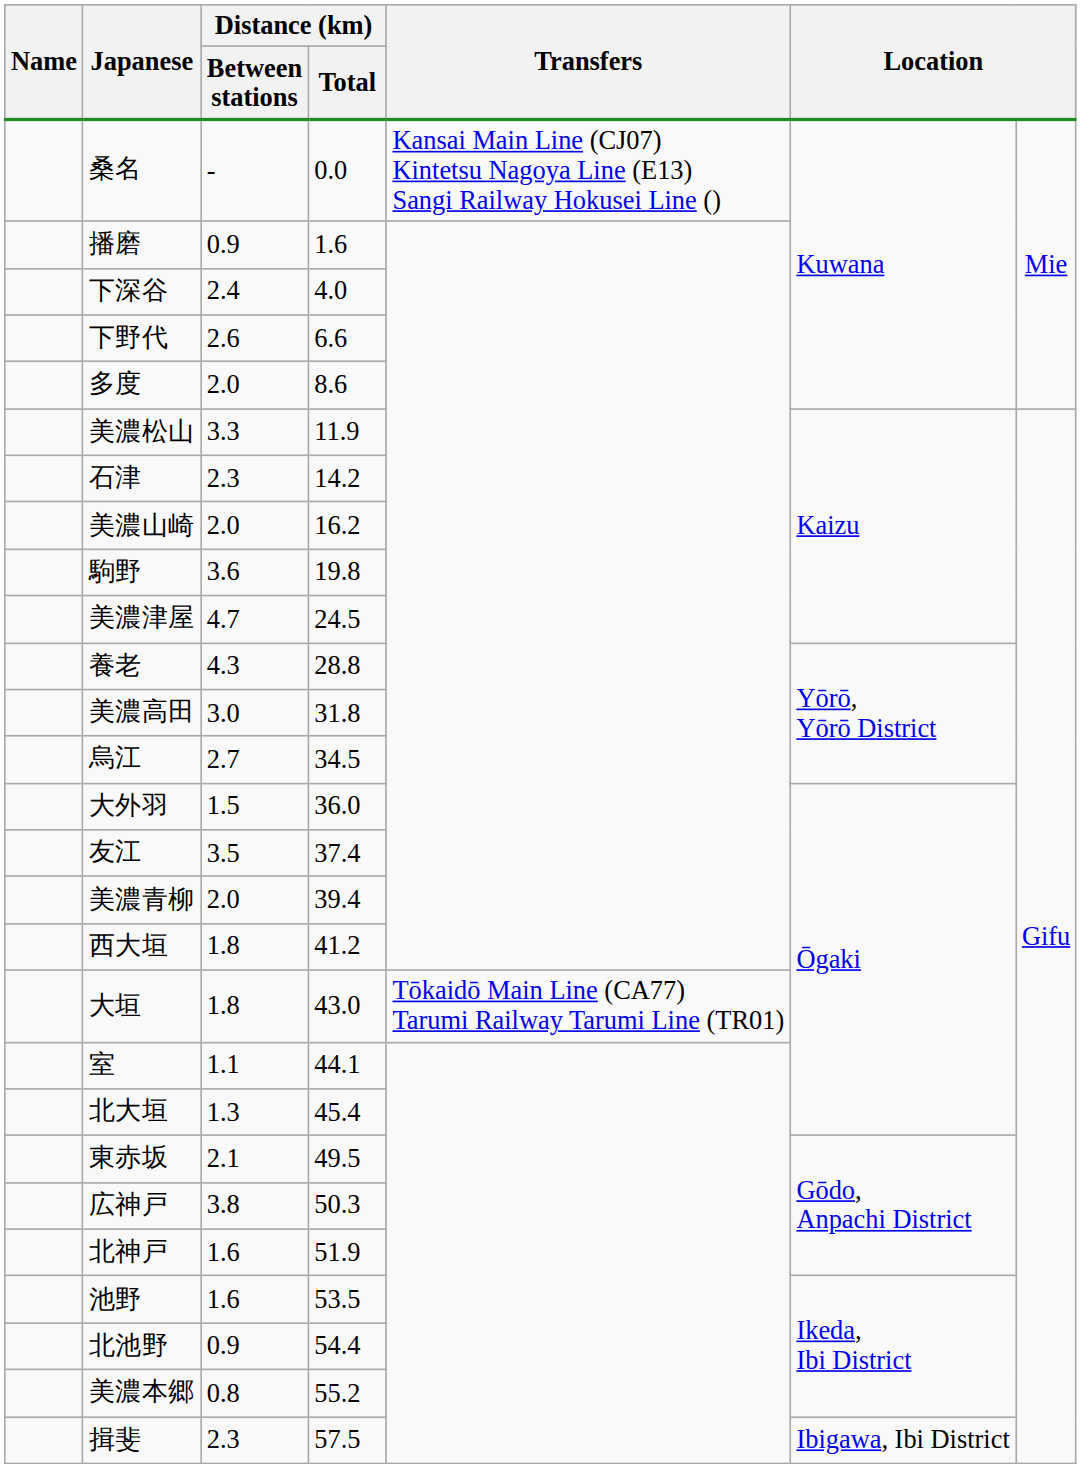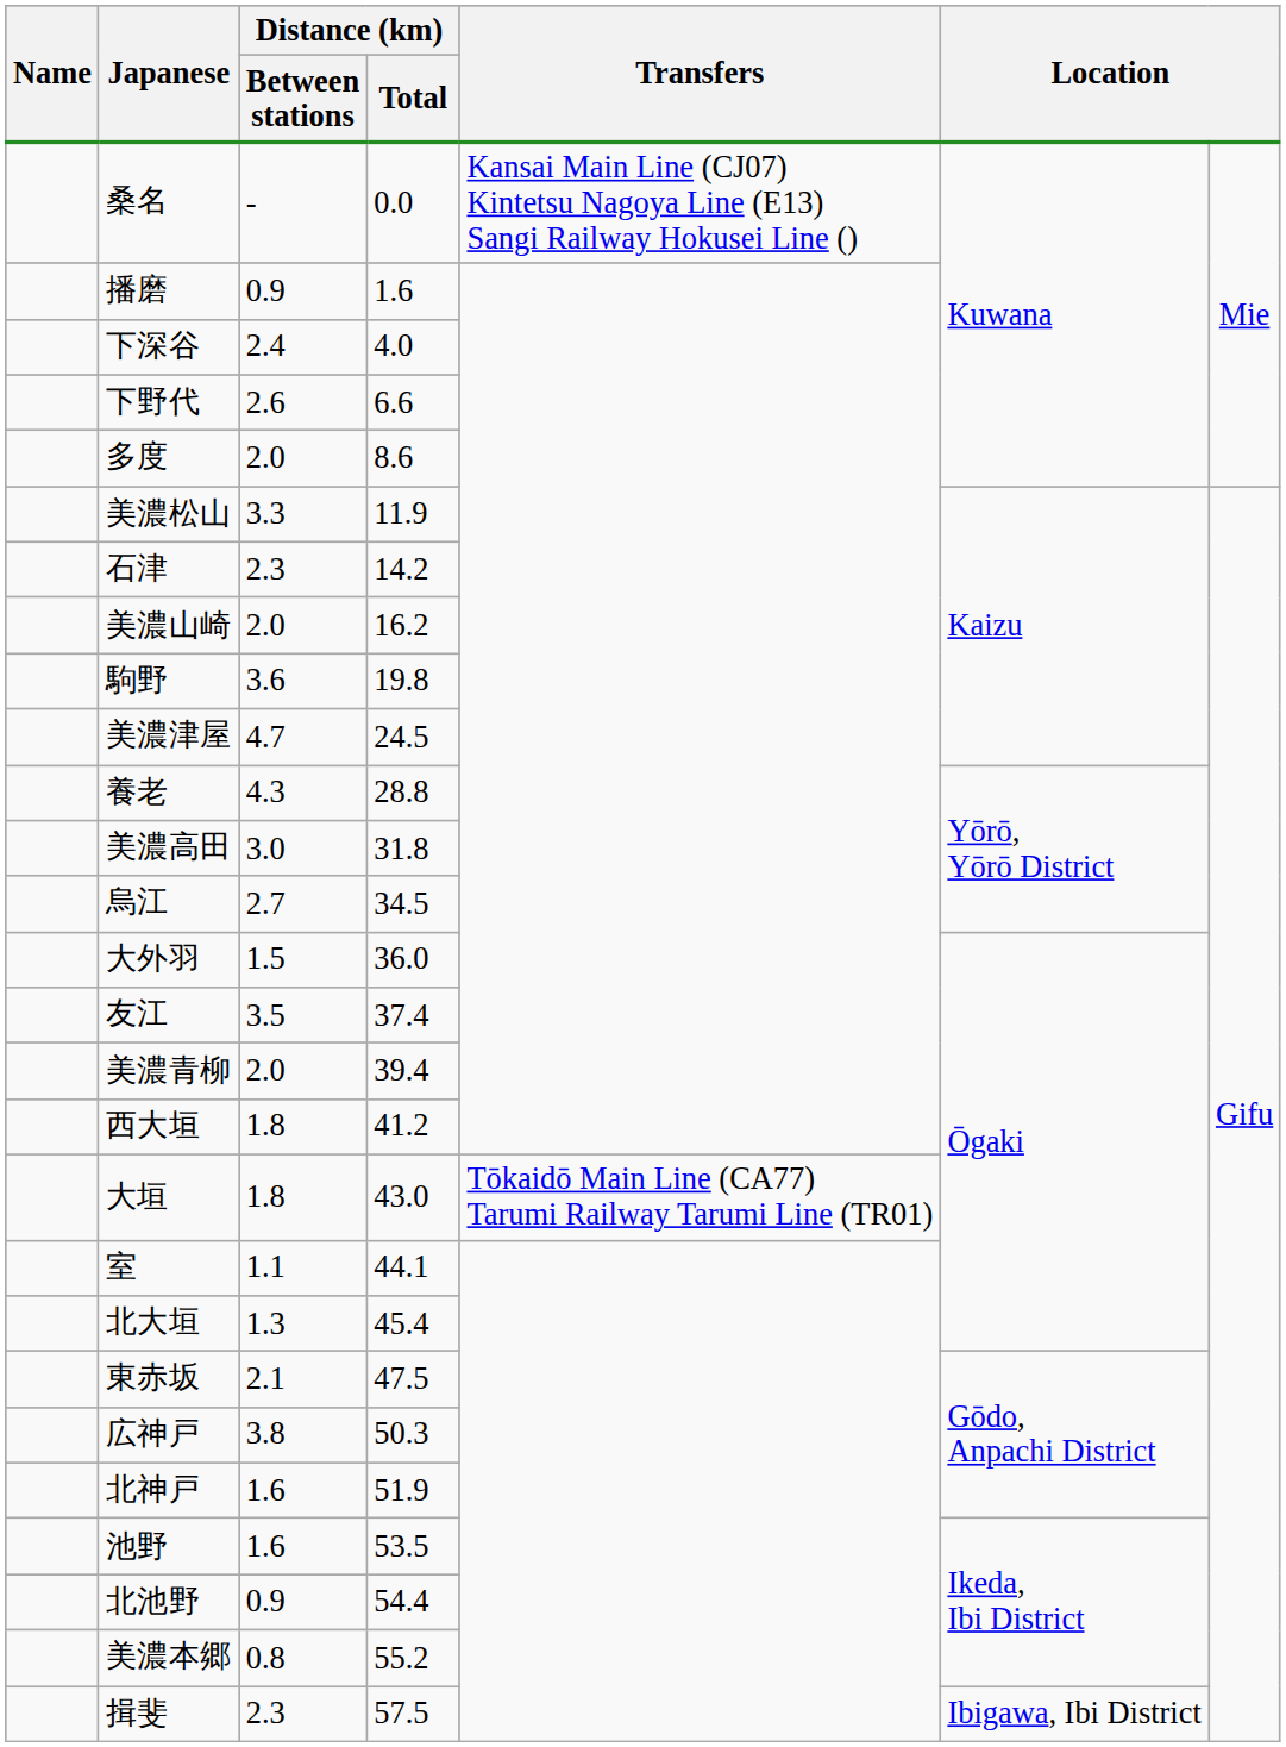東赤坂 | Distance (km) / Total: 49.5 -> 47.5
